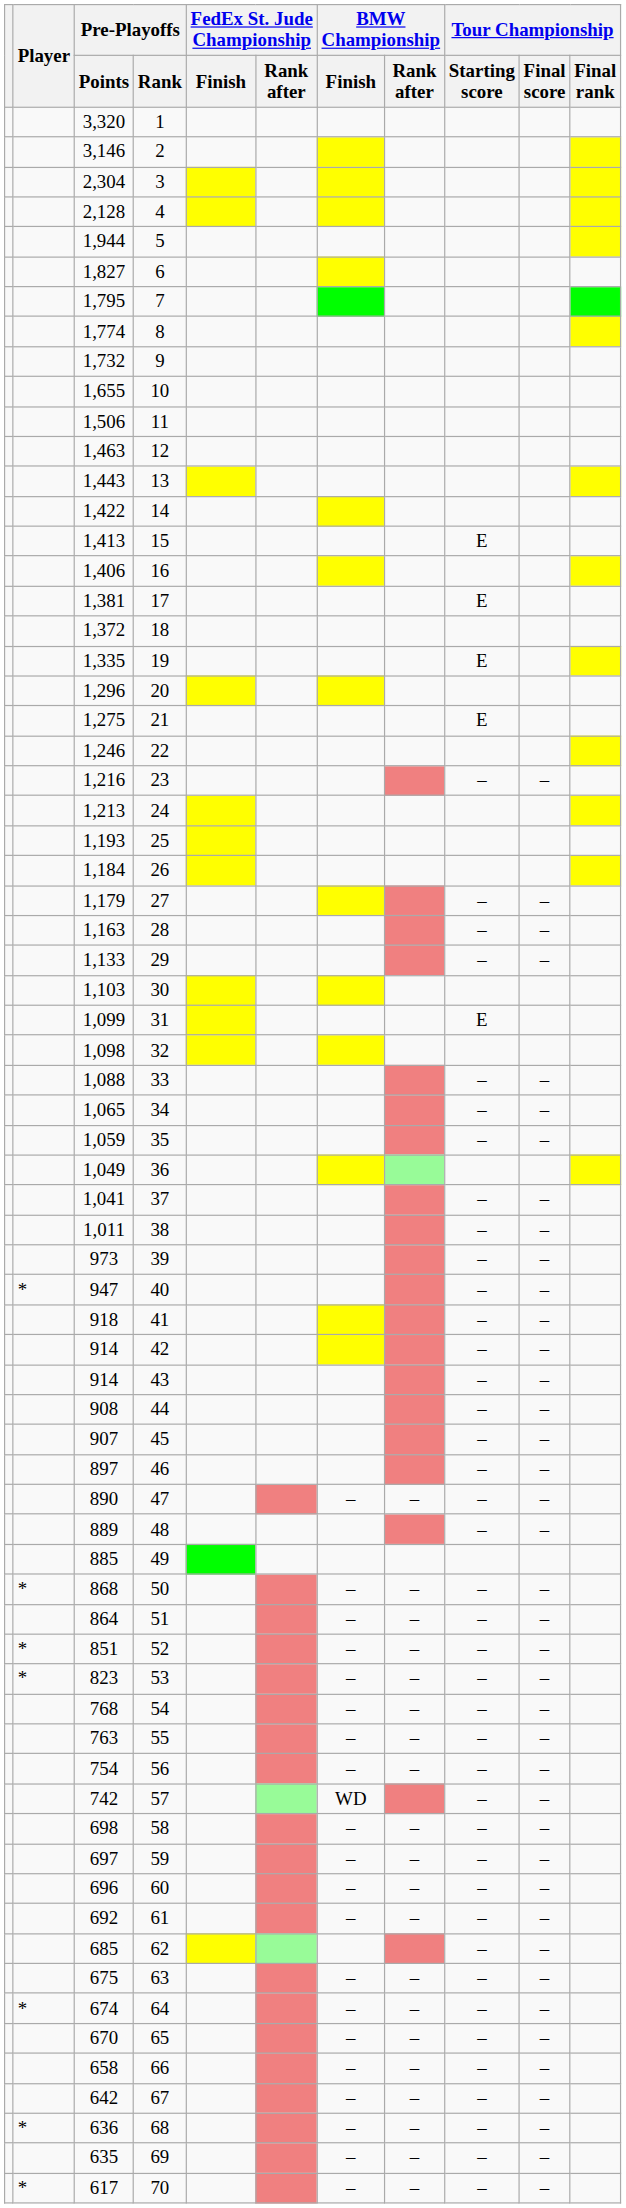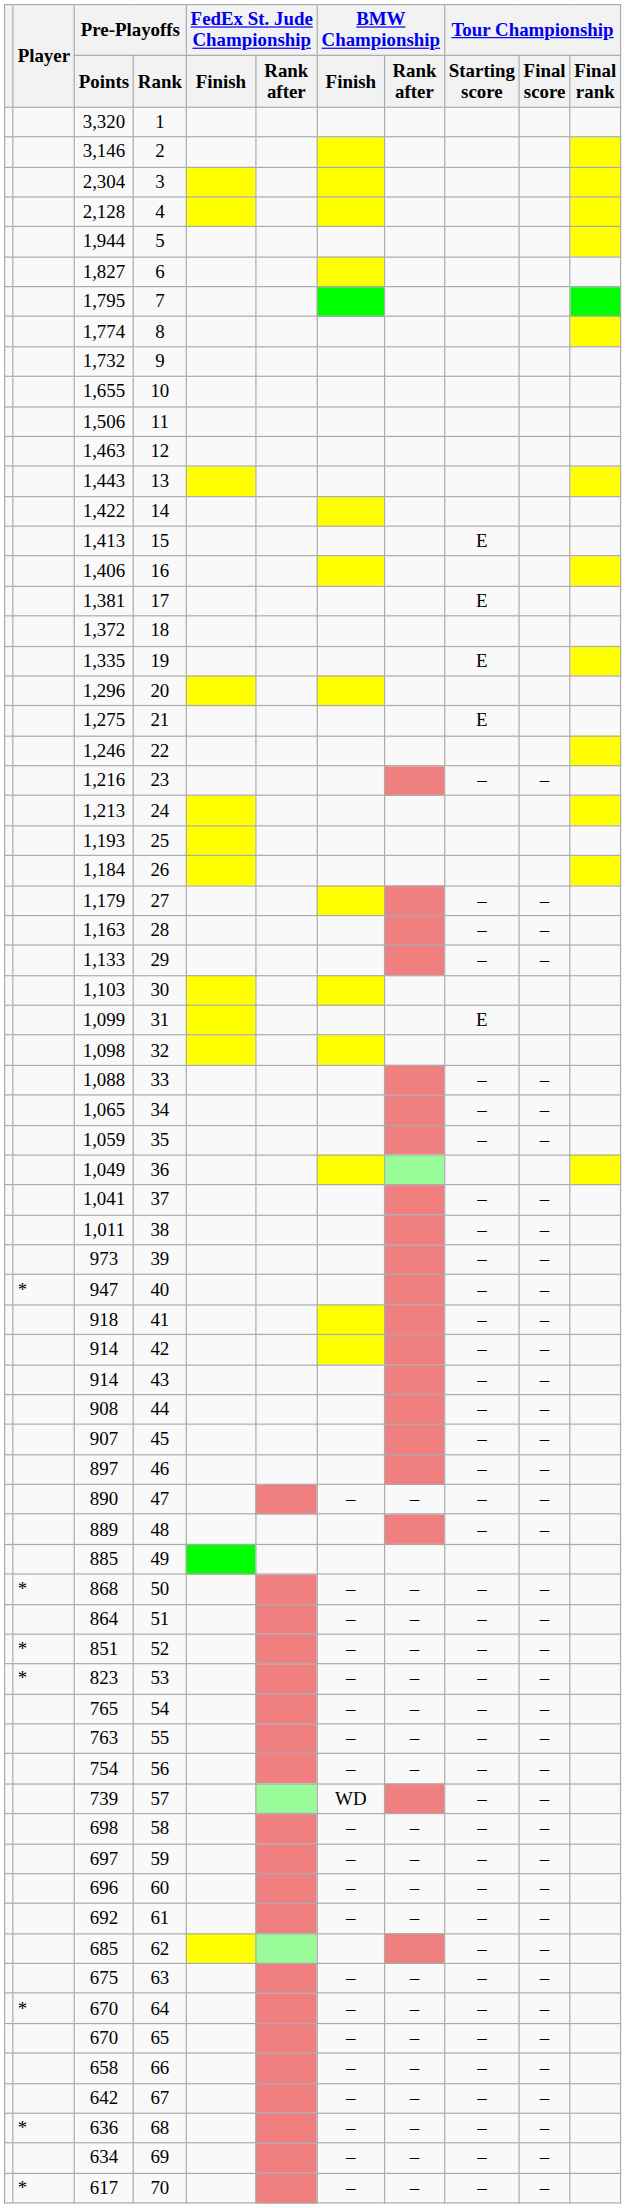54 | Pre-Playoffs / Points: 768 -> 765
57 | Pre-Playoffs / Points: 742 -> 739
64 | Pre-Playoffs / Points: 674 -> 670
69 | Pre-Playoffs / Points: 635 -> 634
